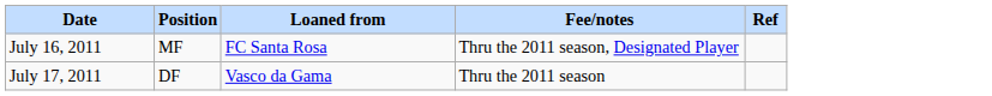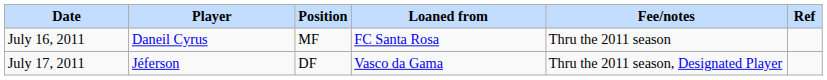+ column: Player | Daneil Cyrus | Jéferson
July 16, 2011 | Fee/notes: Thru the 2011 season, Designated Player -> Thru the 2011 season
July 17, 2011 | Fee/notes: Thru the 2011 season -> Thru the 2011 season, Designated Player
